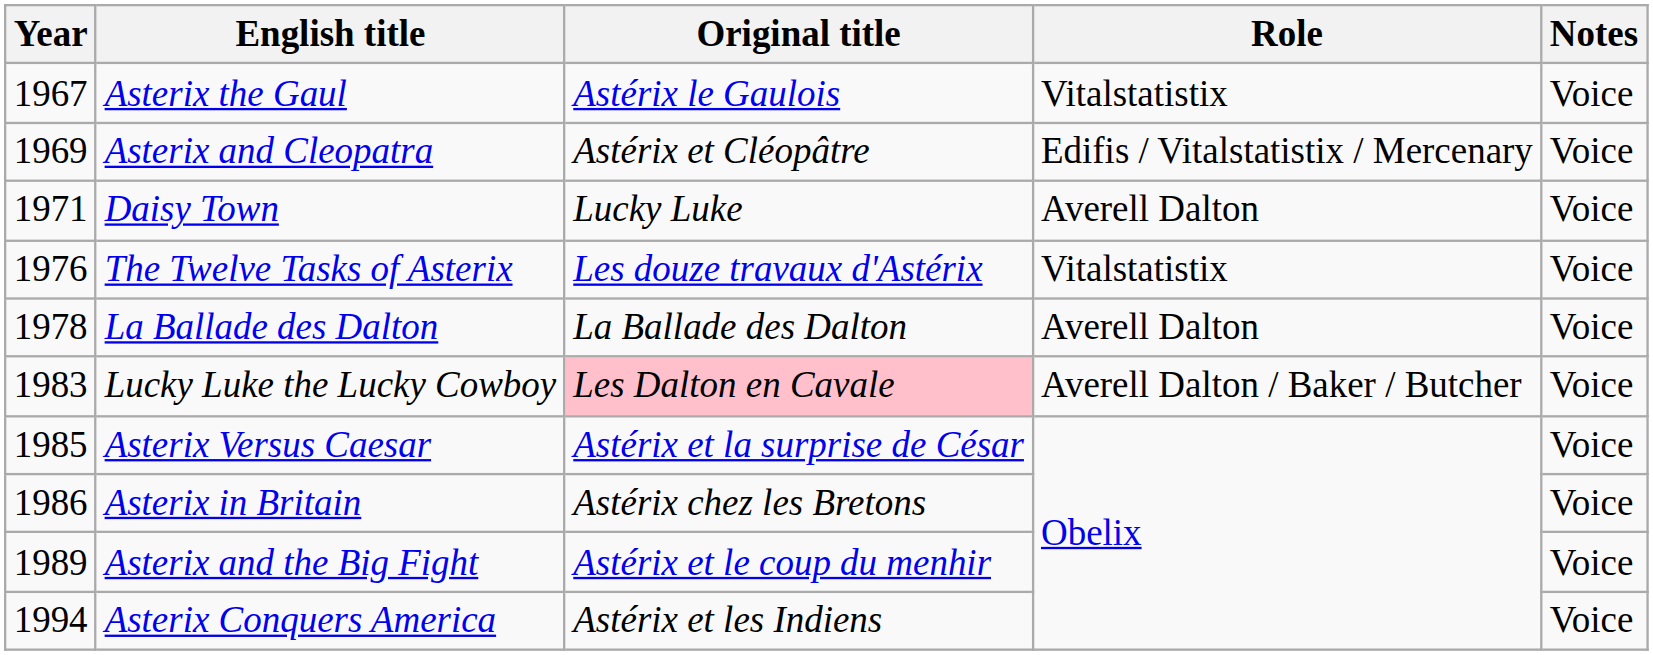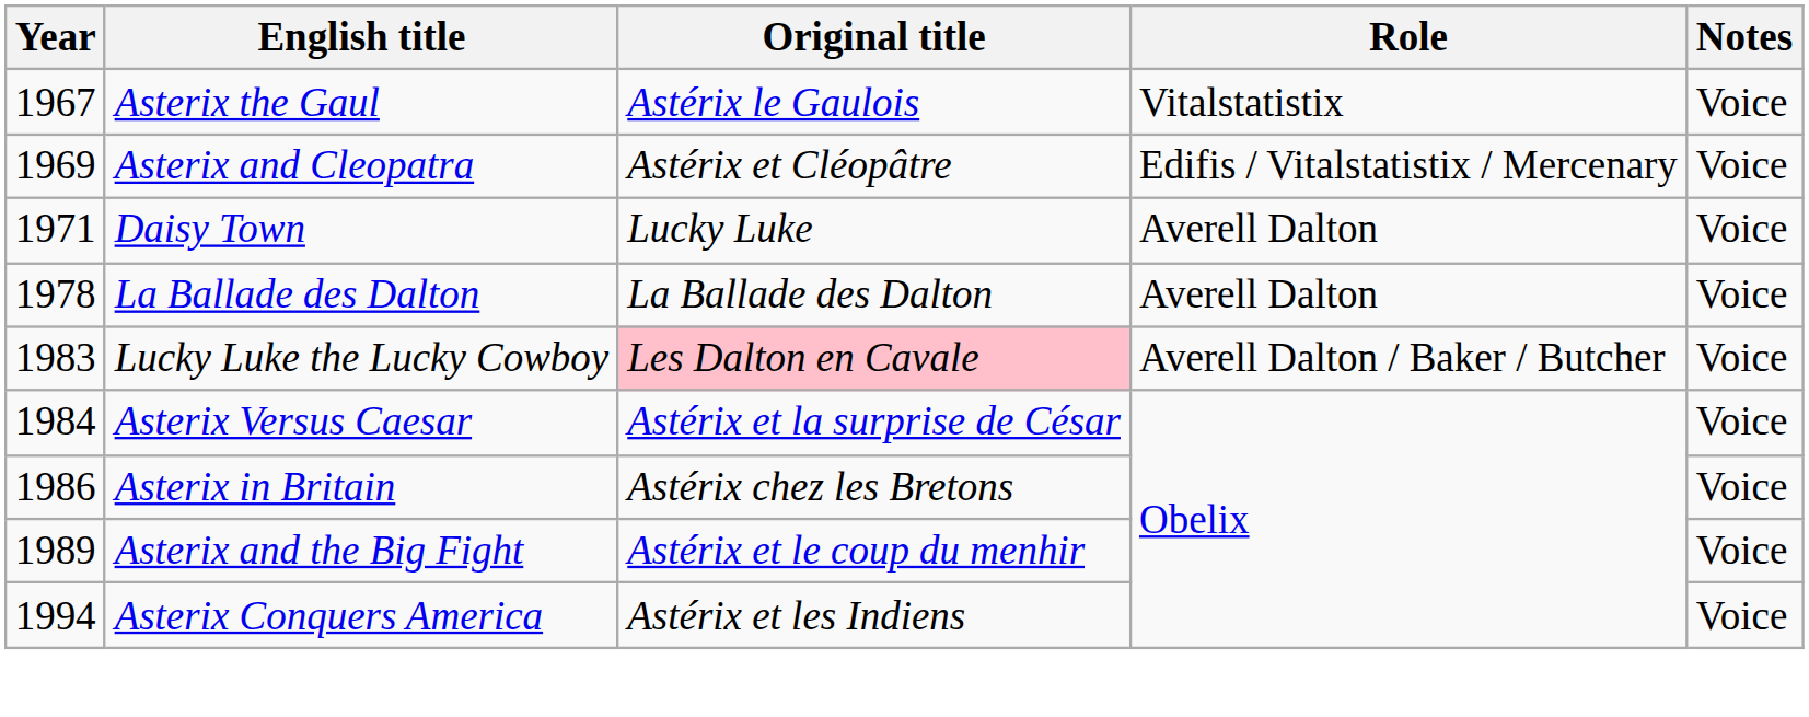- row: 1976 | The Twelve Tasks of Asterix | Les douze travaux d'Astérix | Vitalstatistix | Voice
Asterix Versus Caesar | Year: 1985 -> 1984
